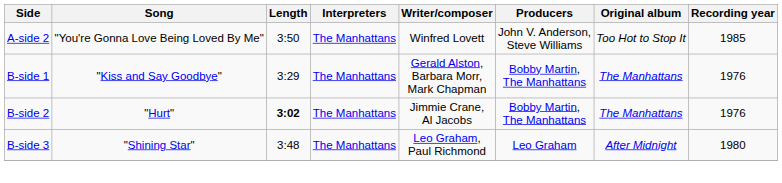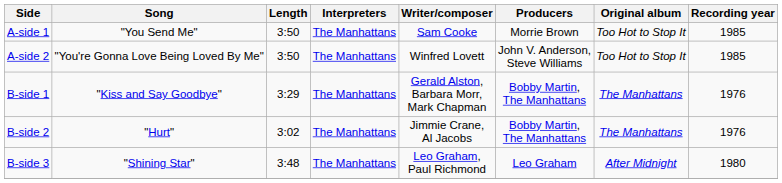+ row: A-side 1 | "You Send Me" | 3:50 | The Manhattans | Sam Cooke | Morrie Brown | Too Hot to Stop It | 1985
B-side 2 | Length: bold -> normal
